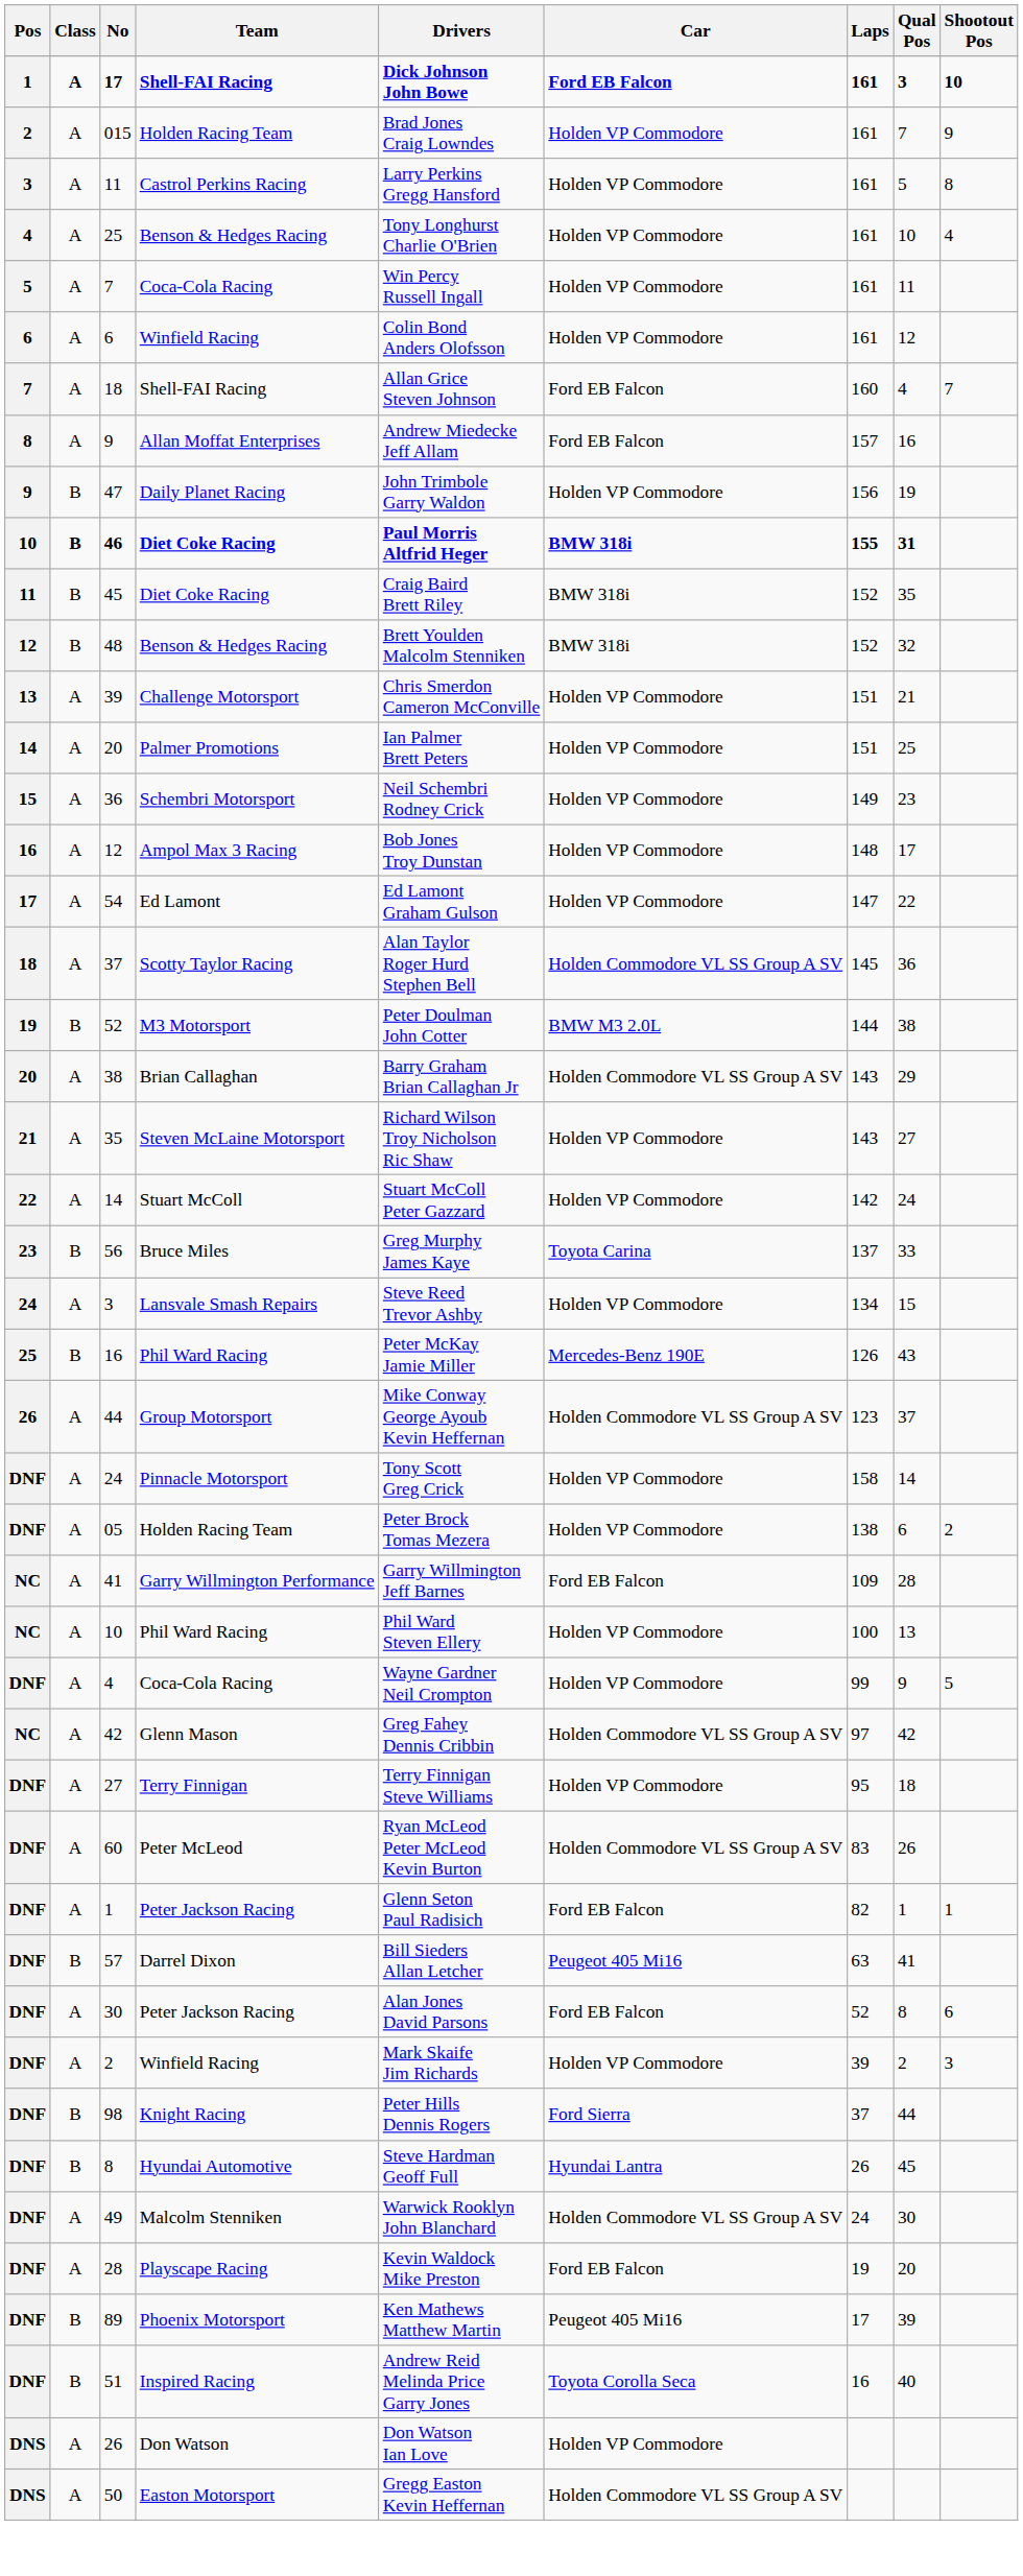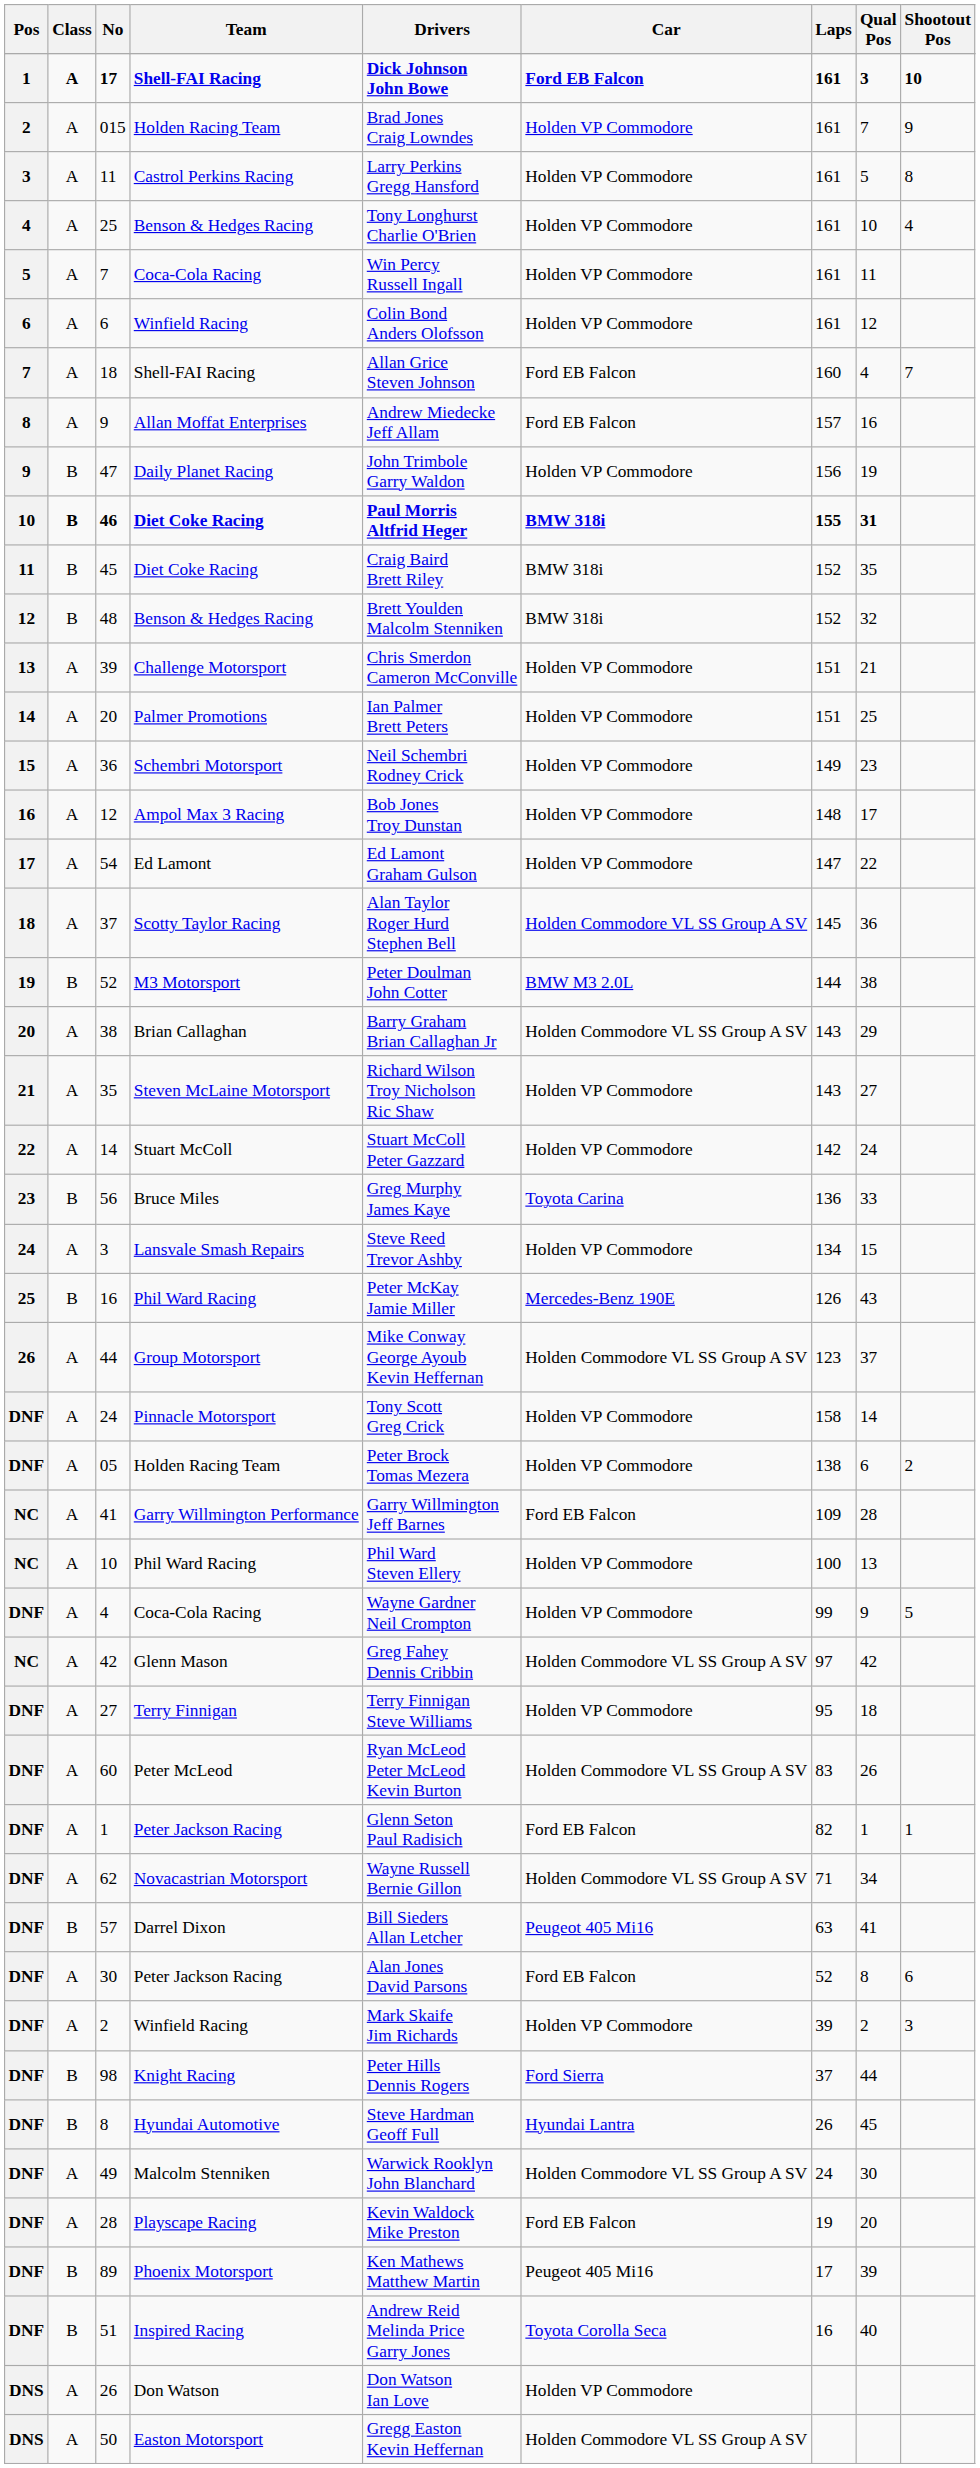56 | Laps: 137 -> 136
+ row: DNF | A | 62 | Novacastrian Motorsport | Wayne Russell Bernie Gillon | Holden Commodore VL SS Group A SV | 71 | 34
